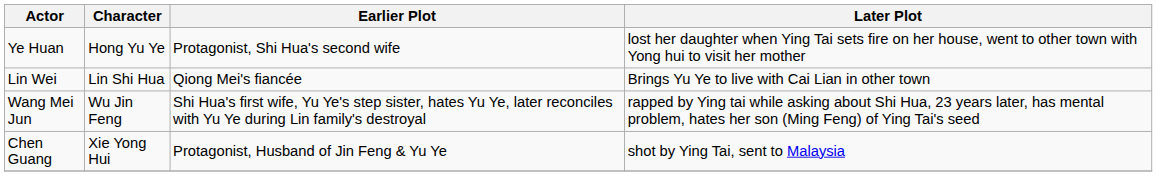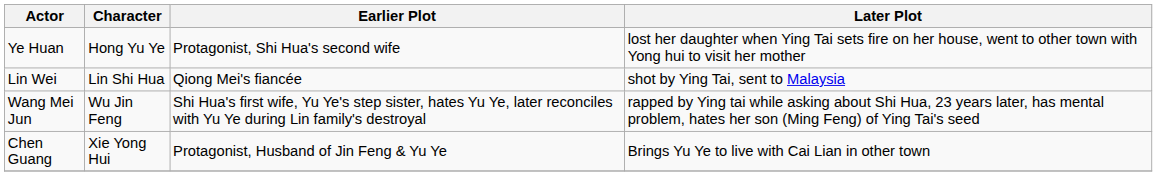Lin Wei | Later Plot: Brings Yu Ye to live with Cai Lian in other town -> shot by Ying Tai, sent to Malaysia
Chen Guang | Later Plot: shot by Ying Tai, sent to Malaysia -> Brings Yu Ye to live with Cai Lian in other town
